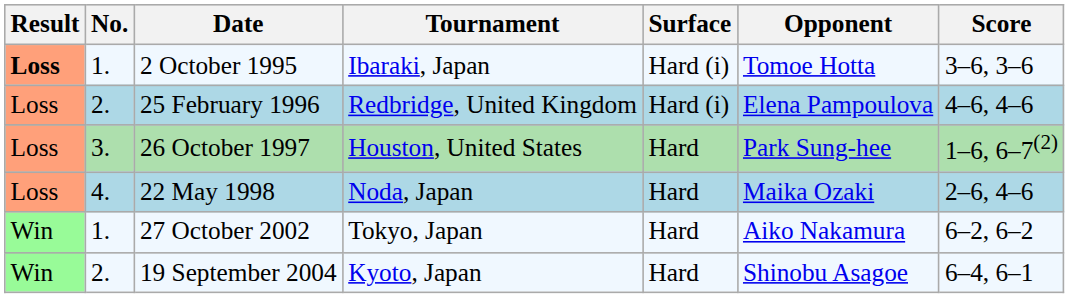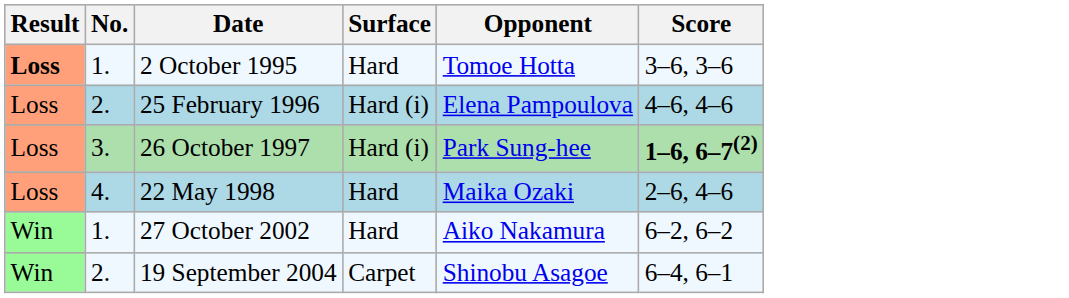- column: Tournament | Ibaraki, Japan | Redbridge, United Kingdom | Houston, United States | Noda, Japan | Tokyo, Japan | Kyoto, Japan
2 October 1995 | Surface: Hard (i) -> Hard
26 October 1997 | Surface: Hard -> Hard (i)
26 October 1997 | Score: normal -> bold
19 September 2004 | Surface: Hard -> Carpet
